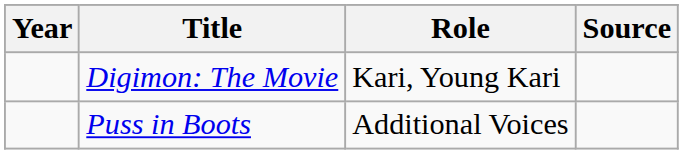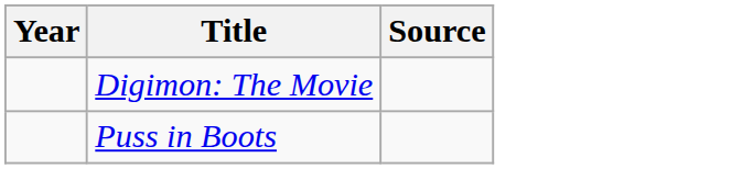- column: Role | Kari, Young Kari | Additional Voices
